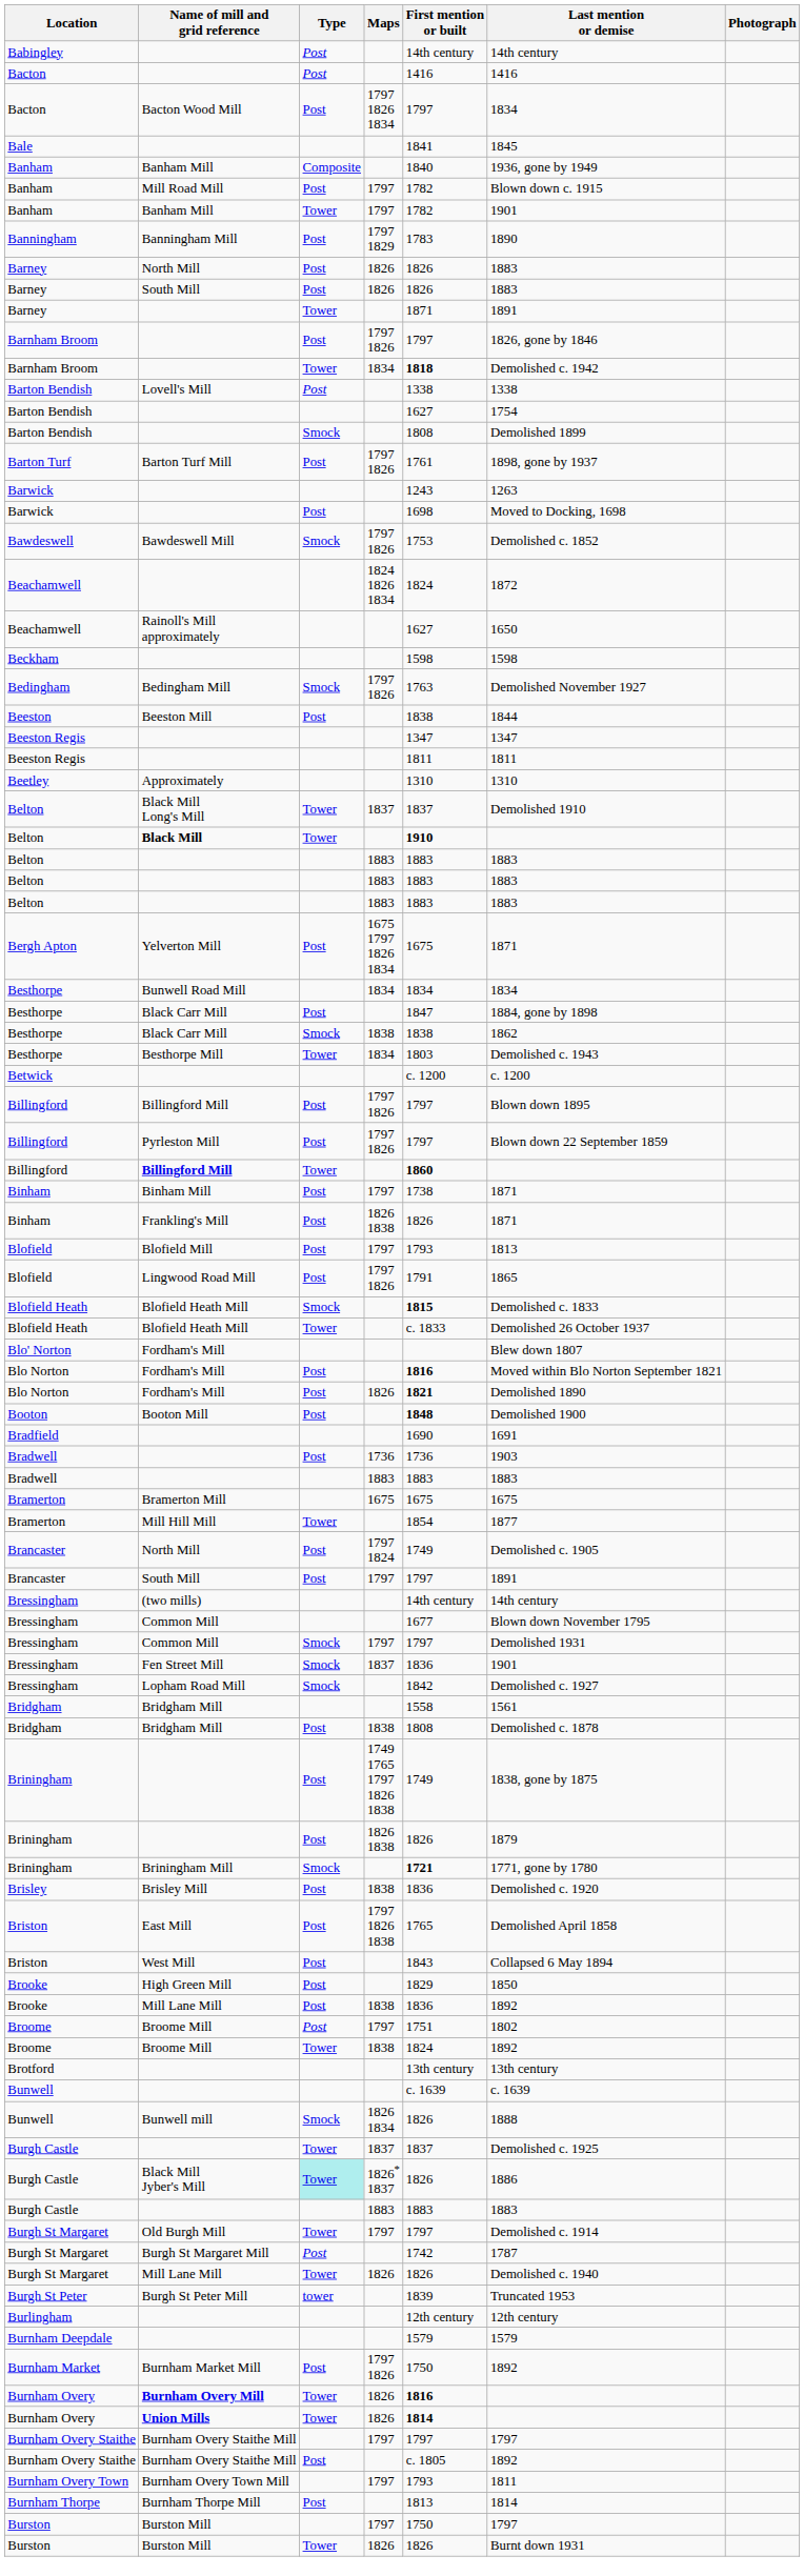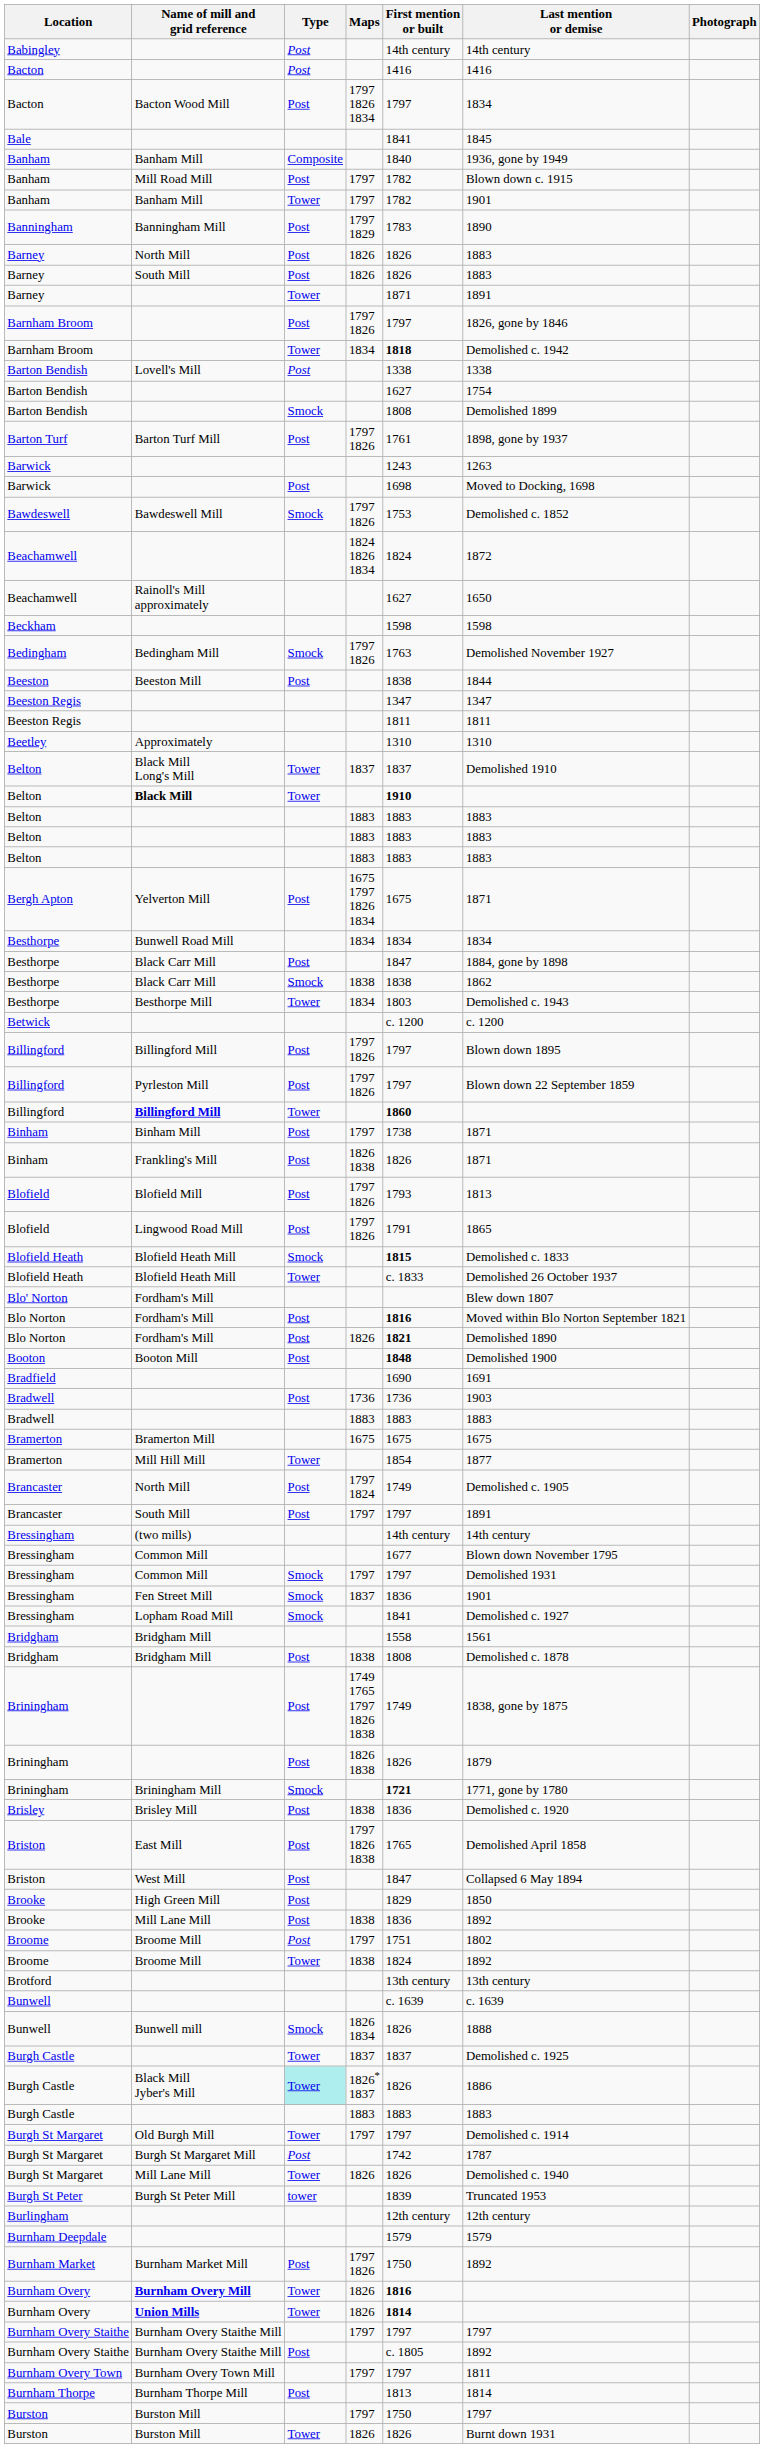Blofield Mill | Maps: 1797 -> 1797 1826
Lopham Road Mill | First mention or built: 1842 -> 1841
West Mill | First mention or built: 1843 -> 1847
Burnham Overy Town Mill | First mention or built: 1793 -> 1797
